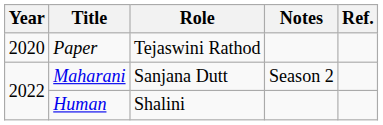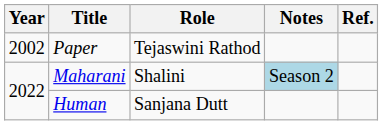Paper | Year: 2020 -> 2002
Maharani | Role: Sanjana Dutt -> Shalini
Maharani | Notes: no background -> lightblue background
Human | Role: Shalini -> Sanjana Dutt
